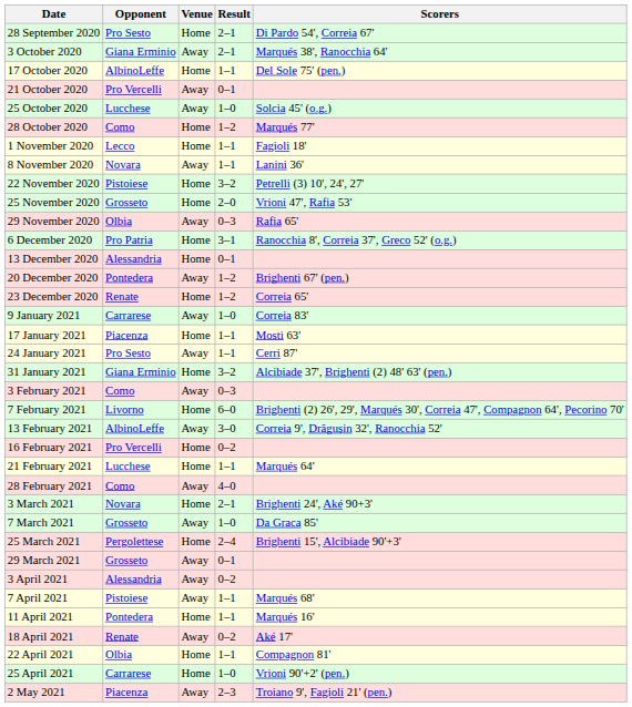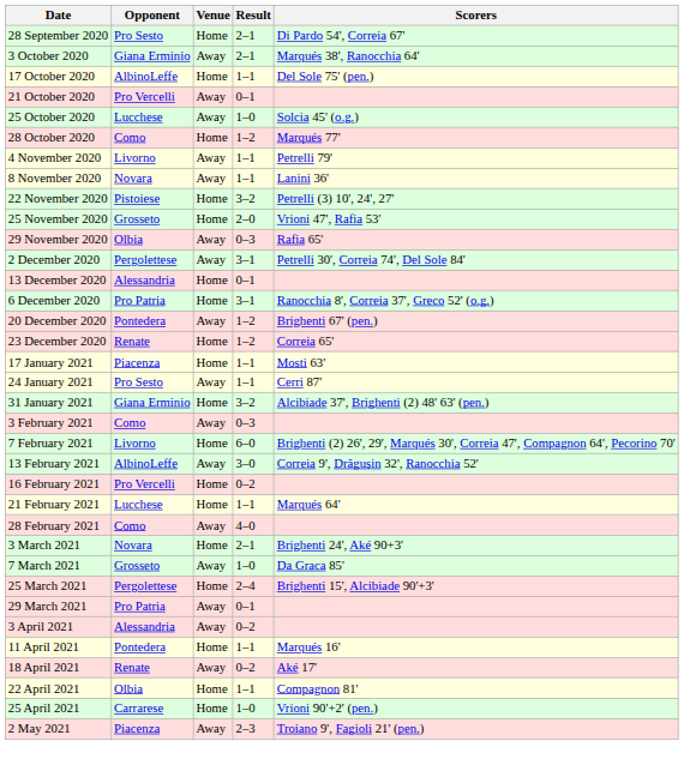- row: 1 November 2020 | Lecco | Home | 1–1 | Fagioli 18'
+ row: 4 November 2020 | Livorno | Away | 1–1 | Petrelli 79'
+ row: 2 December 2020 | Pergolettese | Away | 3–1 | Petrelli 30', Correia 74', Del Sole 84'
rows swapped: 6 December 2020 <-> 13 December 2020
- row: 9 January 2021 | Carrarese | Away | 1–0 | Correia 83'
29 March 2021 | Opponent: Grosseto -> Pro Patria
- row: 7 April 2021 | Pistoiese | Away | 1–1 | Marqués 68'
